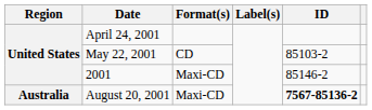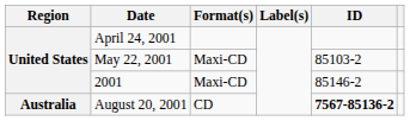May 22, 2001 | Format(s): CD -> Maxi-CD
August 20, 2001 | Format(s): Maxi-CD -> CD
